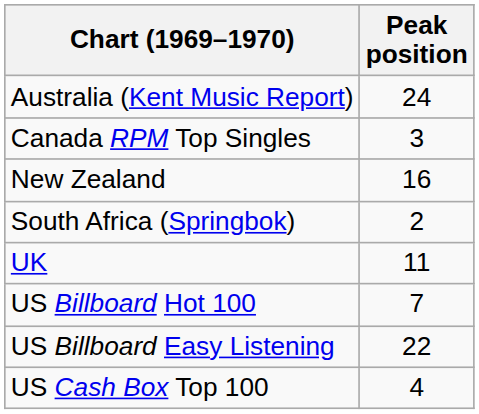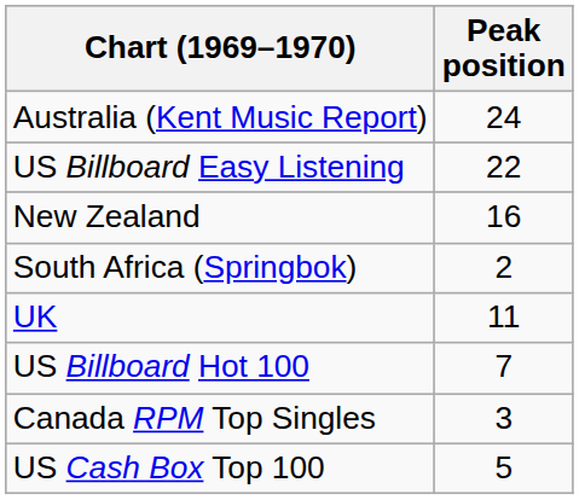rows swapped: Canada RPM Top Singles <-> US Billboard Easy Listening
US Cash Box Top 100 | Peak position: 4 -> 5
